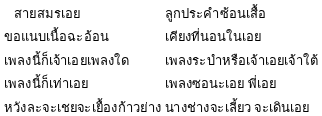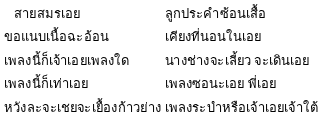เพลงนี้ก็เจ้าเอยเพลงใด | column 2: เพลงระบำหรือเจ้าเอยเจ้าใต้ -> นางช่างจะเลี้ยว จะเดินเอย
หวังละจะเชยจะเยื้องก้าวย่าง | column 2: นางช่างจะเลี้ยว จะเดินเอย -> เพลงระบำหรือเจ้าเอยเจ้าใต้
